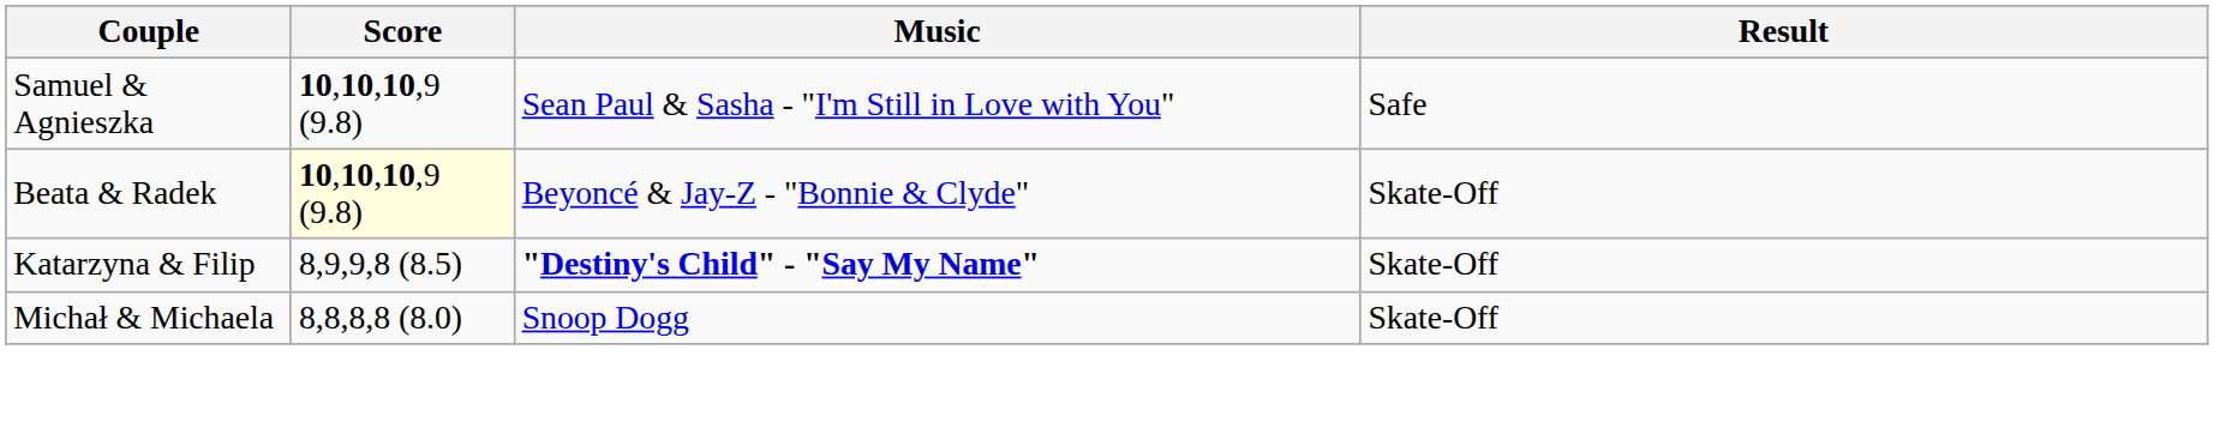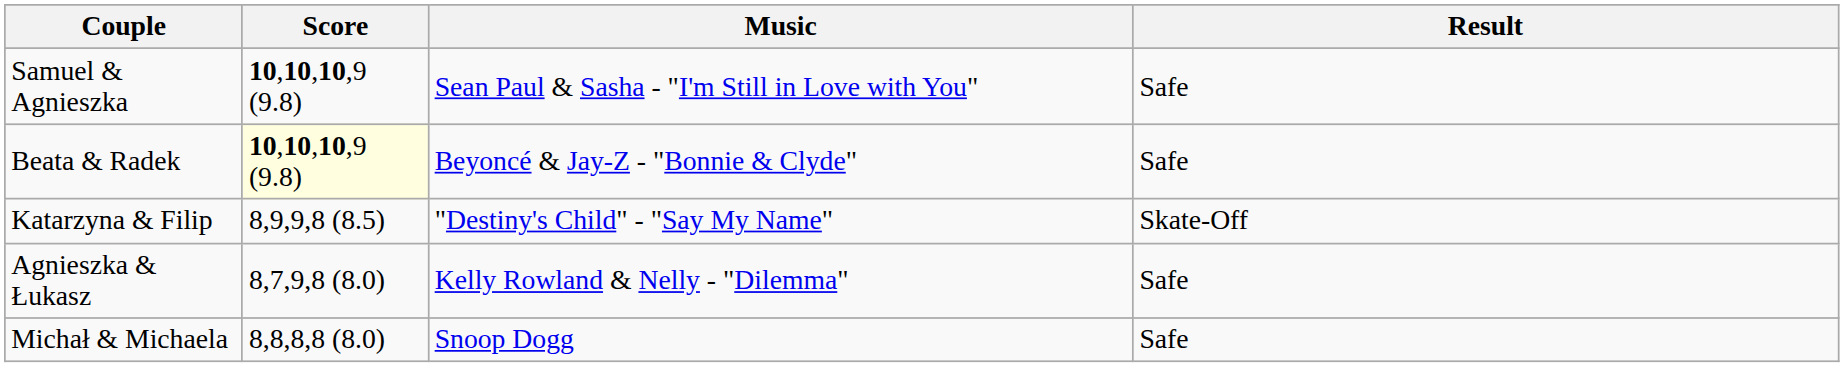Beata & Radek | Result: Skate-Off -> Safe
Katarzyna & Filip | Music: bold -> normal
+ row: Agnieszka & Łukasz | 8,7,9,8 (8.0) | Kelly Rowland & Nelly - "Dilemma" | Safe
Michał & Michaela | Result: Skate-Off -> Safe
